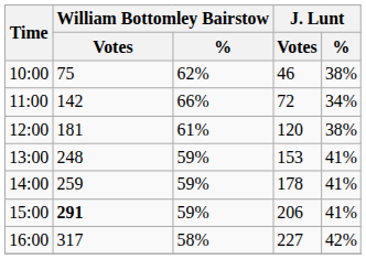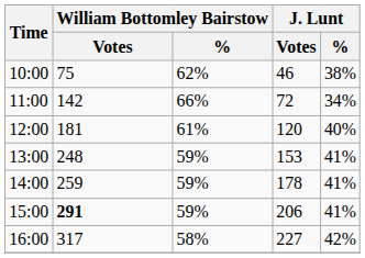12:00 | J. Lunt / %: 38% -> 40%
